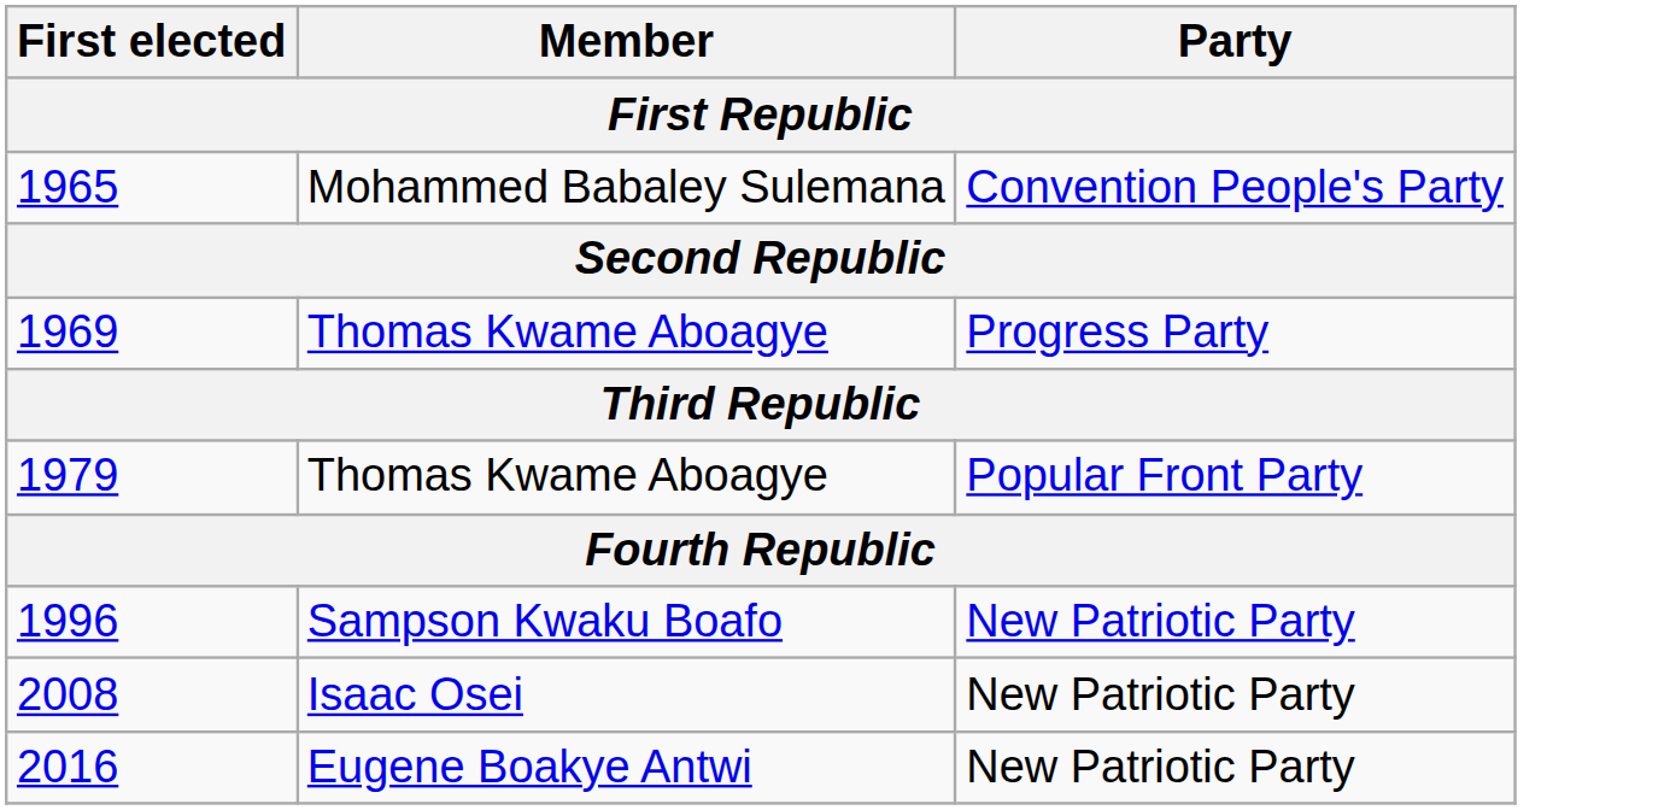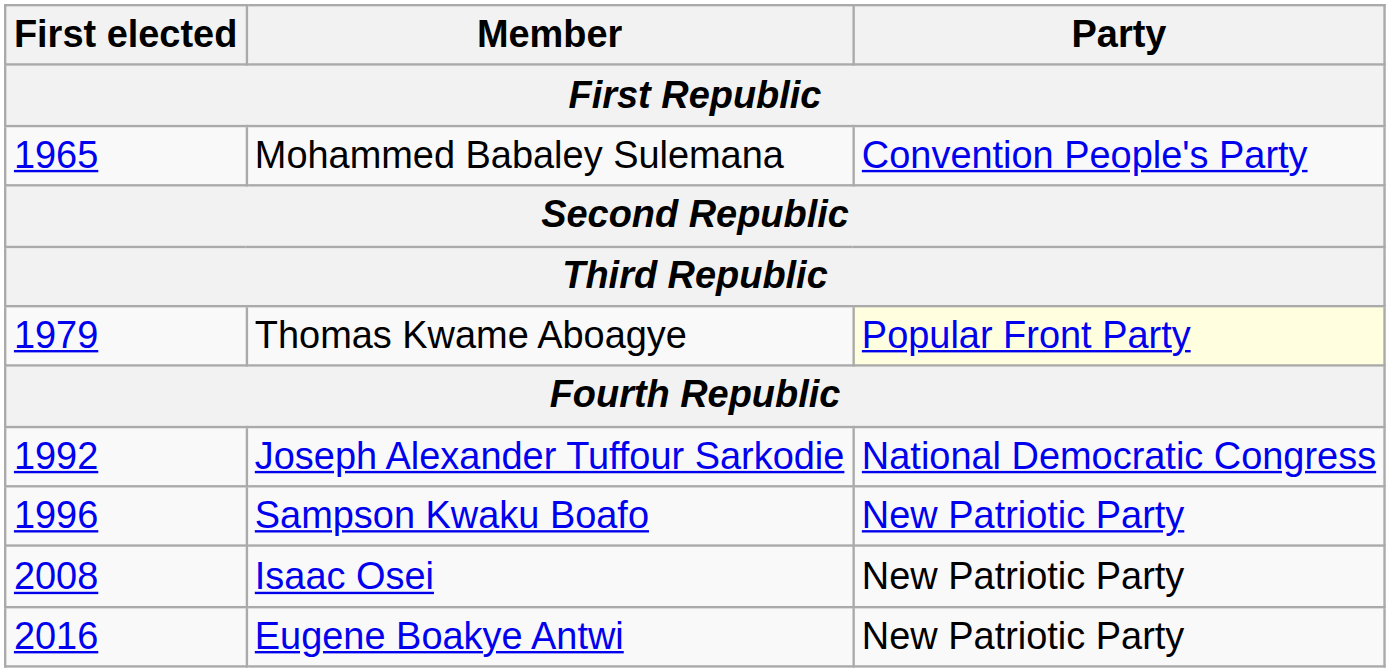- row: 1969 | Thomas Kwame Aboagye | Progress Party
1979 | Party: no background -> lightyellow background
+ row: 1992 | Joseph Alexander Tuffour Sarkodie | National Democratic Congress
